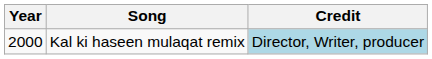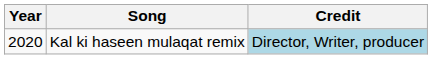Kal ki haseen mulaqat remix | Year: 2000 -> 2020
